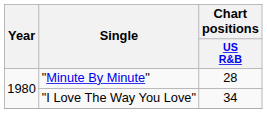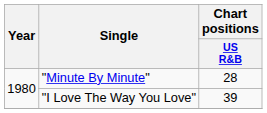"I Love The Way You Love" | Chart positions / US R&B: 34 -> 39
